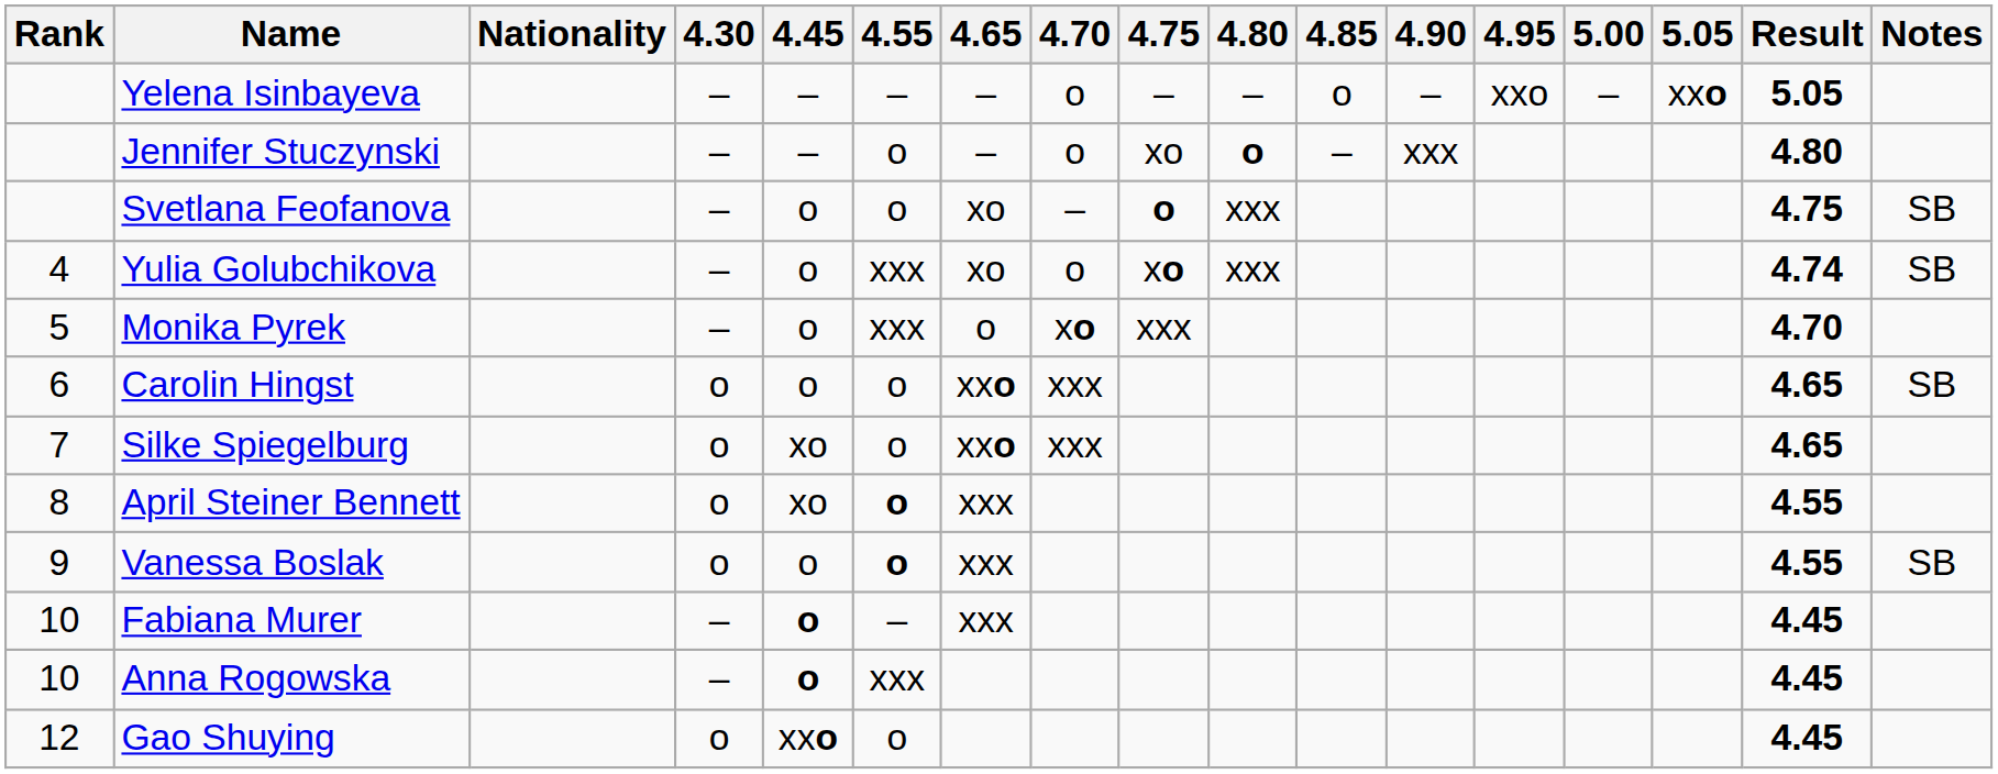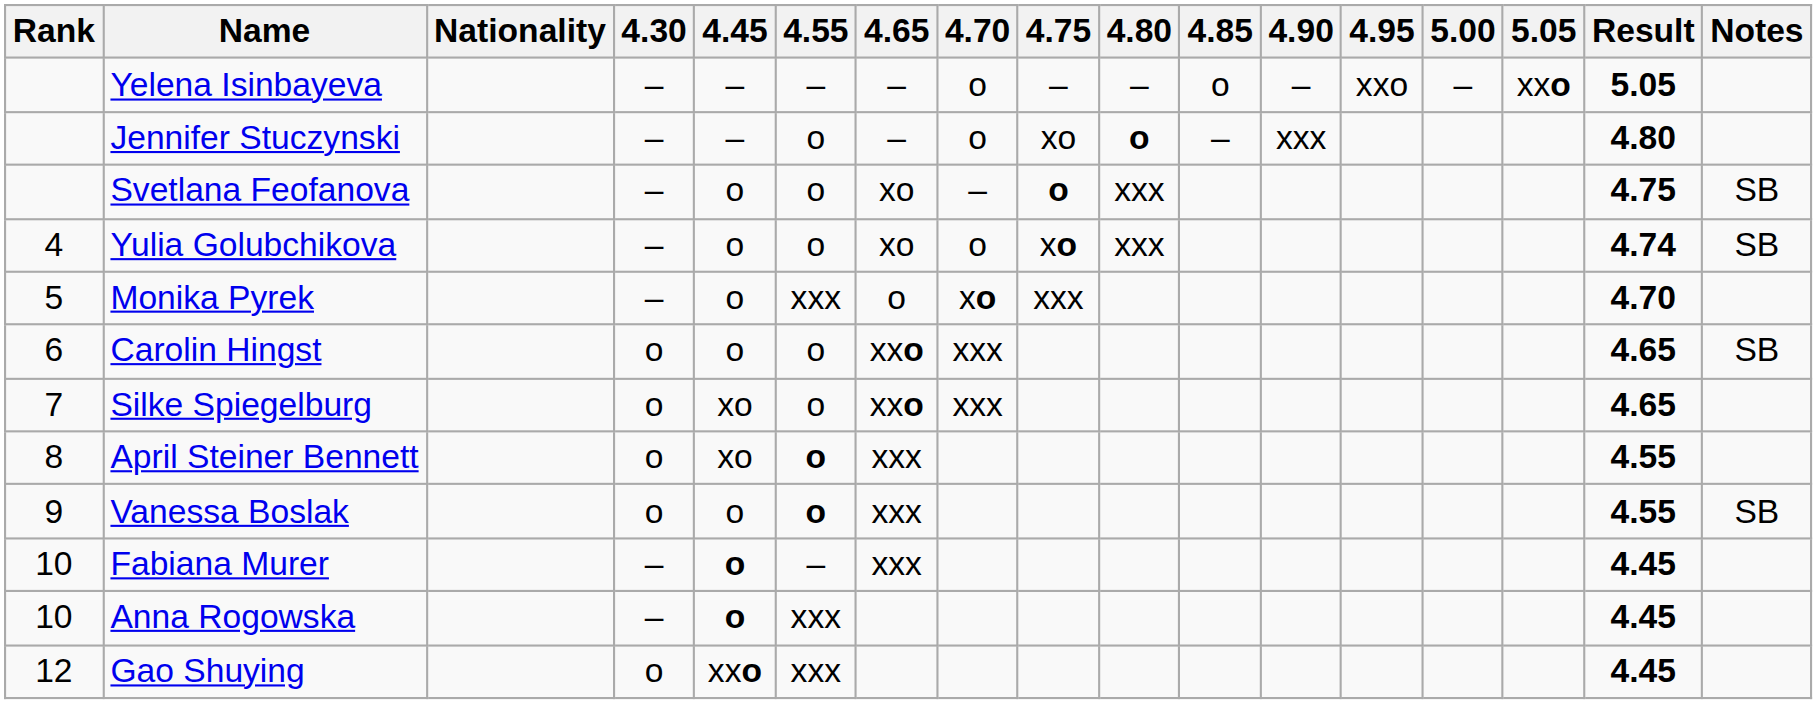Yulia Golubchikova | 4.55: xxx -> o
Gao Shuying | 4.55: o -> xxx
